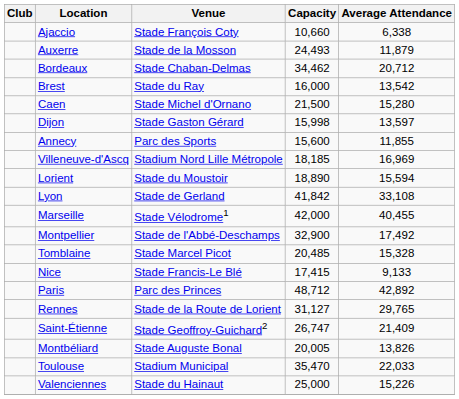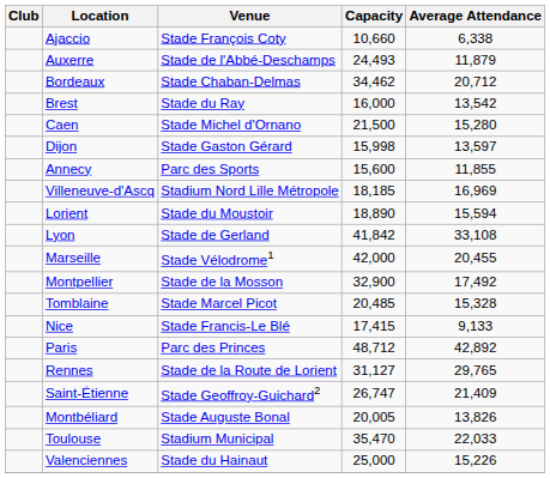Auxerre | Venue: Stade de la Mosson -> Stade de l'Abbé-Deschamps
Marseille | Average Attendance: 40,455 -> 20,455
Montpellier | Venue: Stade de l'Abbé-Deschamps -> Stade de la Mosson
